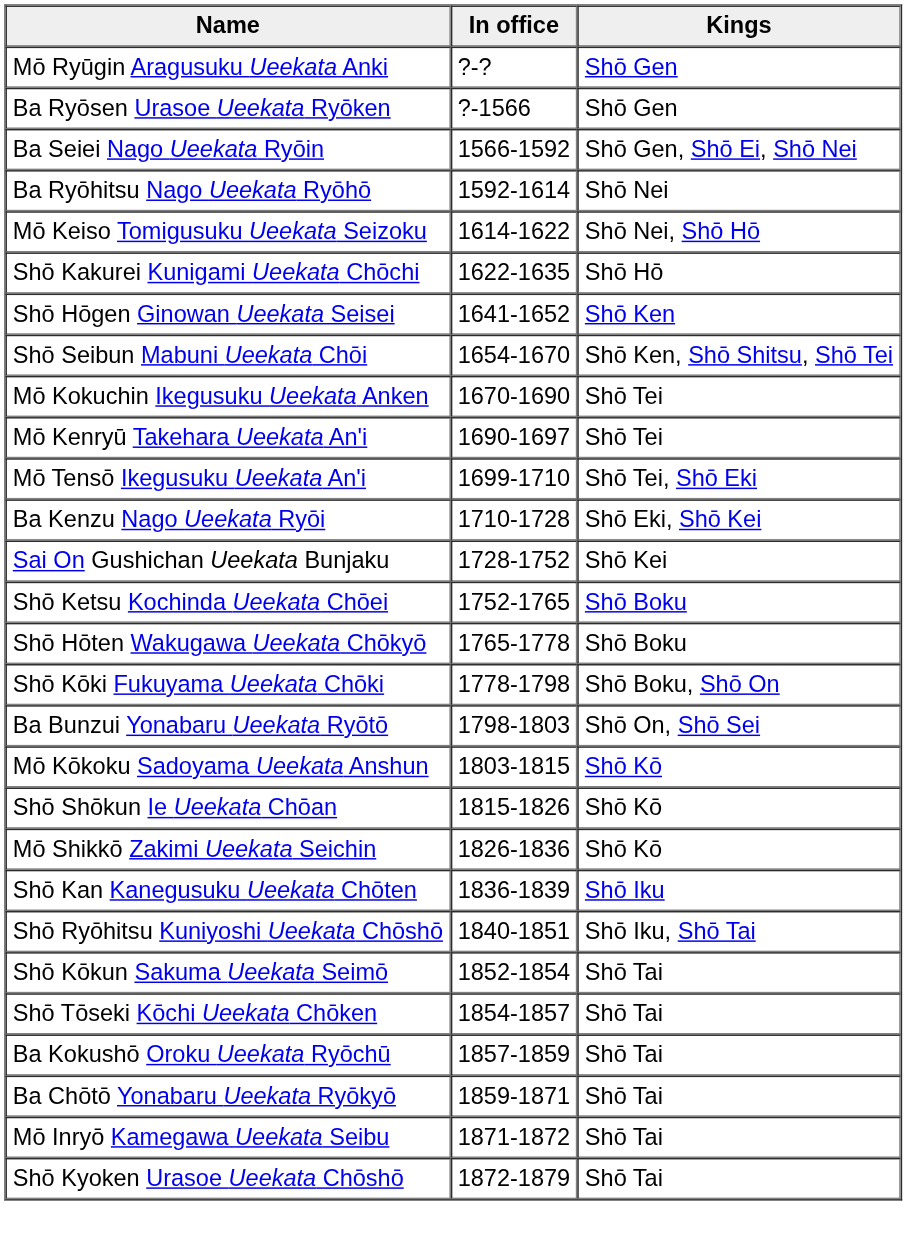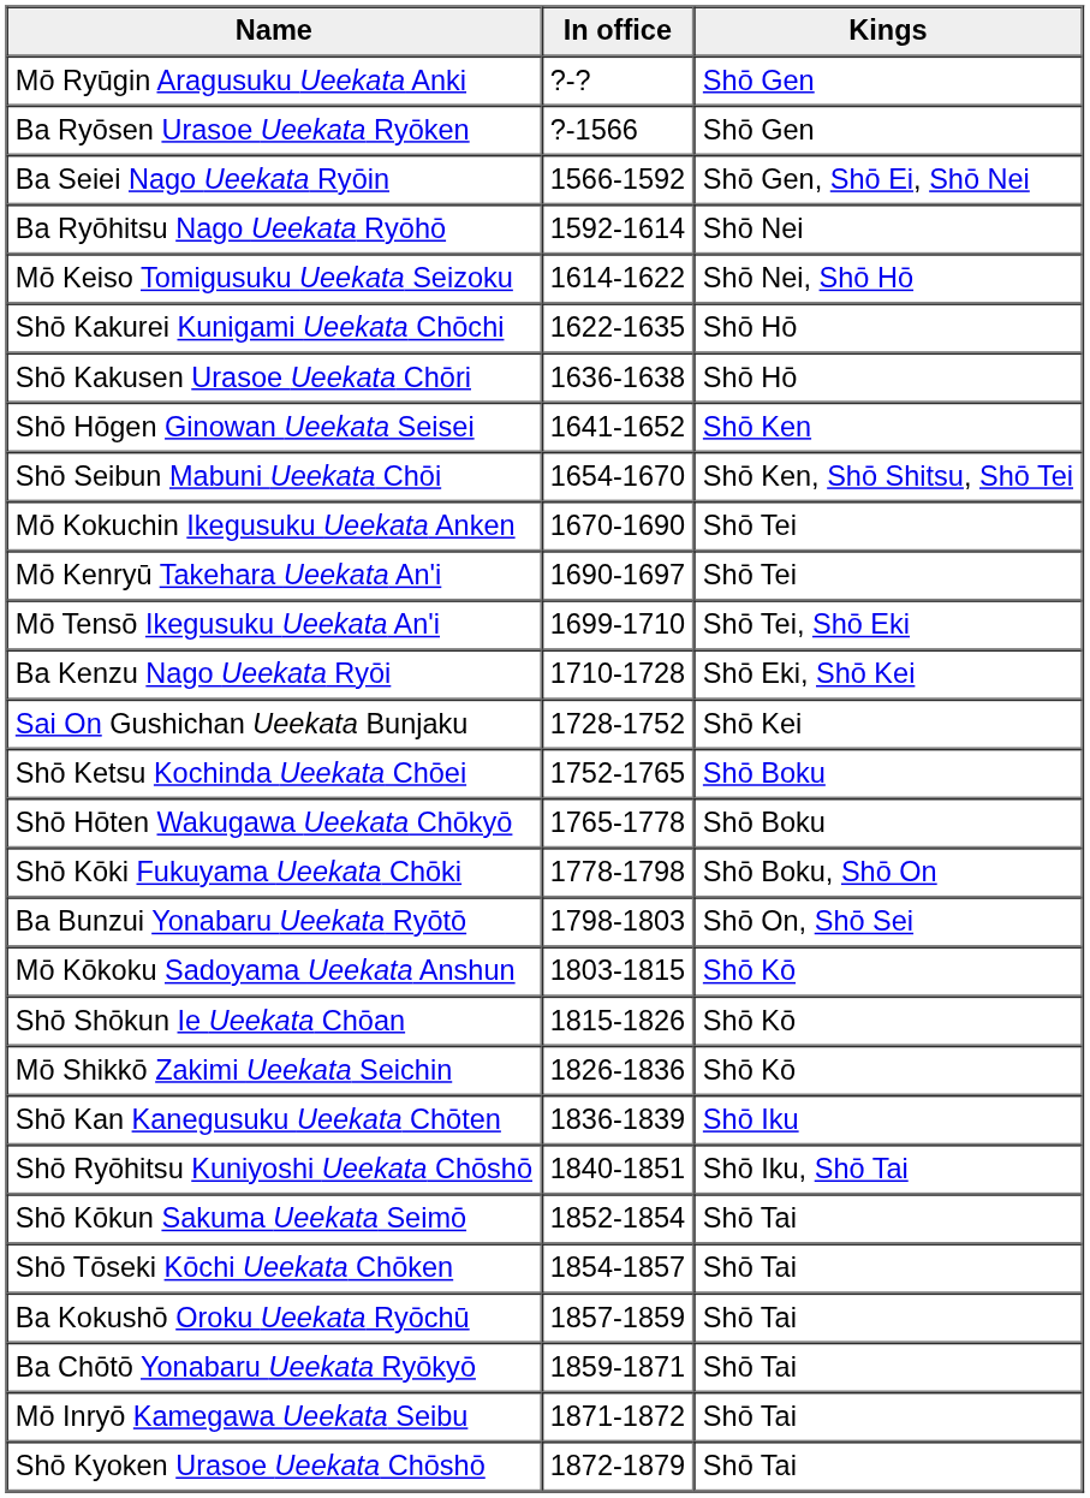+ row: Shō Kakusen Urasoe Ueekata Chōri | 1636-1638 | Shō Hō
